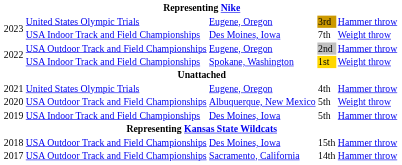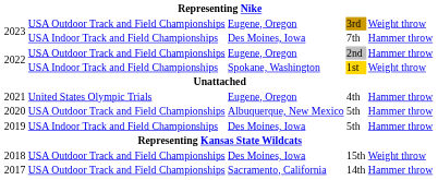3rd | column 2: United States Olympic Trials -> USA Outdoor Track and Field Championships
3rd | column 5: Hammer throw -> Weight throw
7th | column 5: Weight throw -> Hammer throw
2020 / 5th | column 5: Weight throw -> Hammer throw
15th | column 5: Hammer throw -> Weight throw
